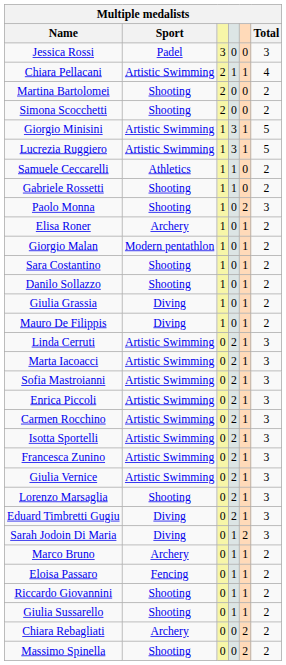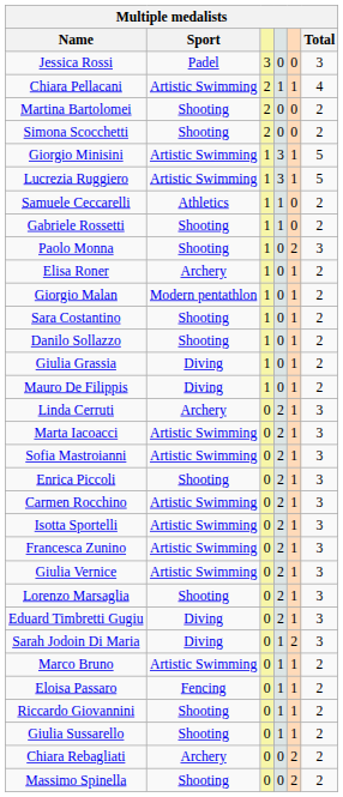Linda Cerruti | Sport: Artistic Swimming -> Archery
Enrica Piccoli | Sport: Artistic Swimming -> Shooting
Marco Bruno | Sport: Archery -> Artistic Swimming
